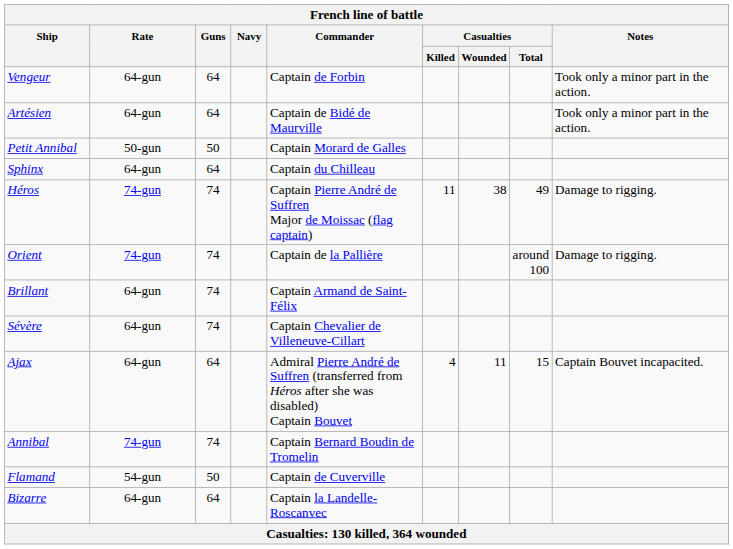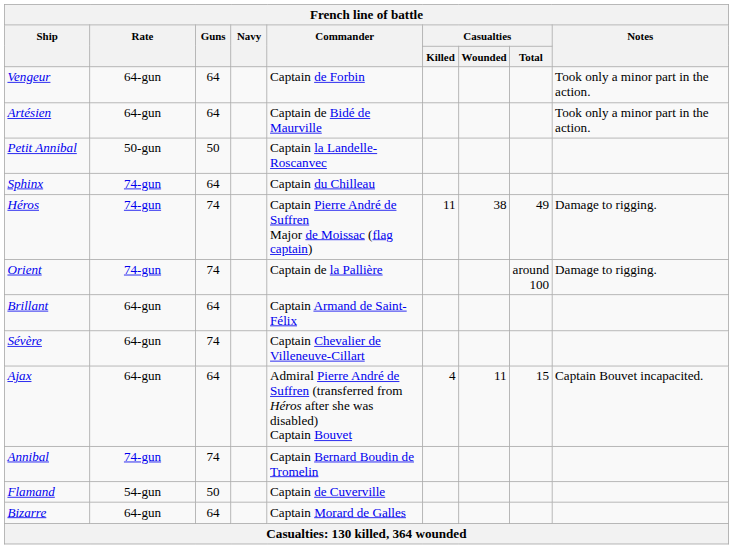Petit Annibal | Commander: Captain Morard de Galles -> Captain la Landelle-Roscanvec
Sphinx | Rate: 64-gun -> 74-gun
Brillant | Guns: 74 -> 64
Bizarre | Commander: Captain la Landelle-Roscanvec -> Captain Morard de Galles
